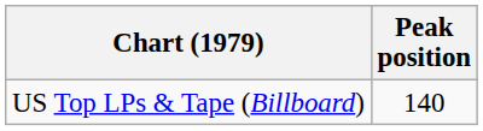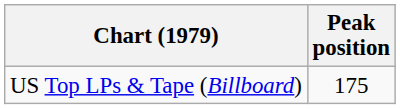US Top LPs & Tape (Billboard) | Peak position: 140 -> 175
